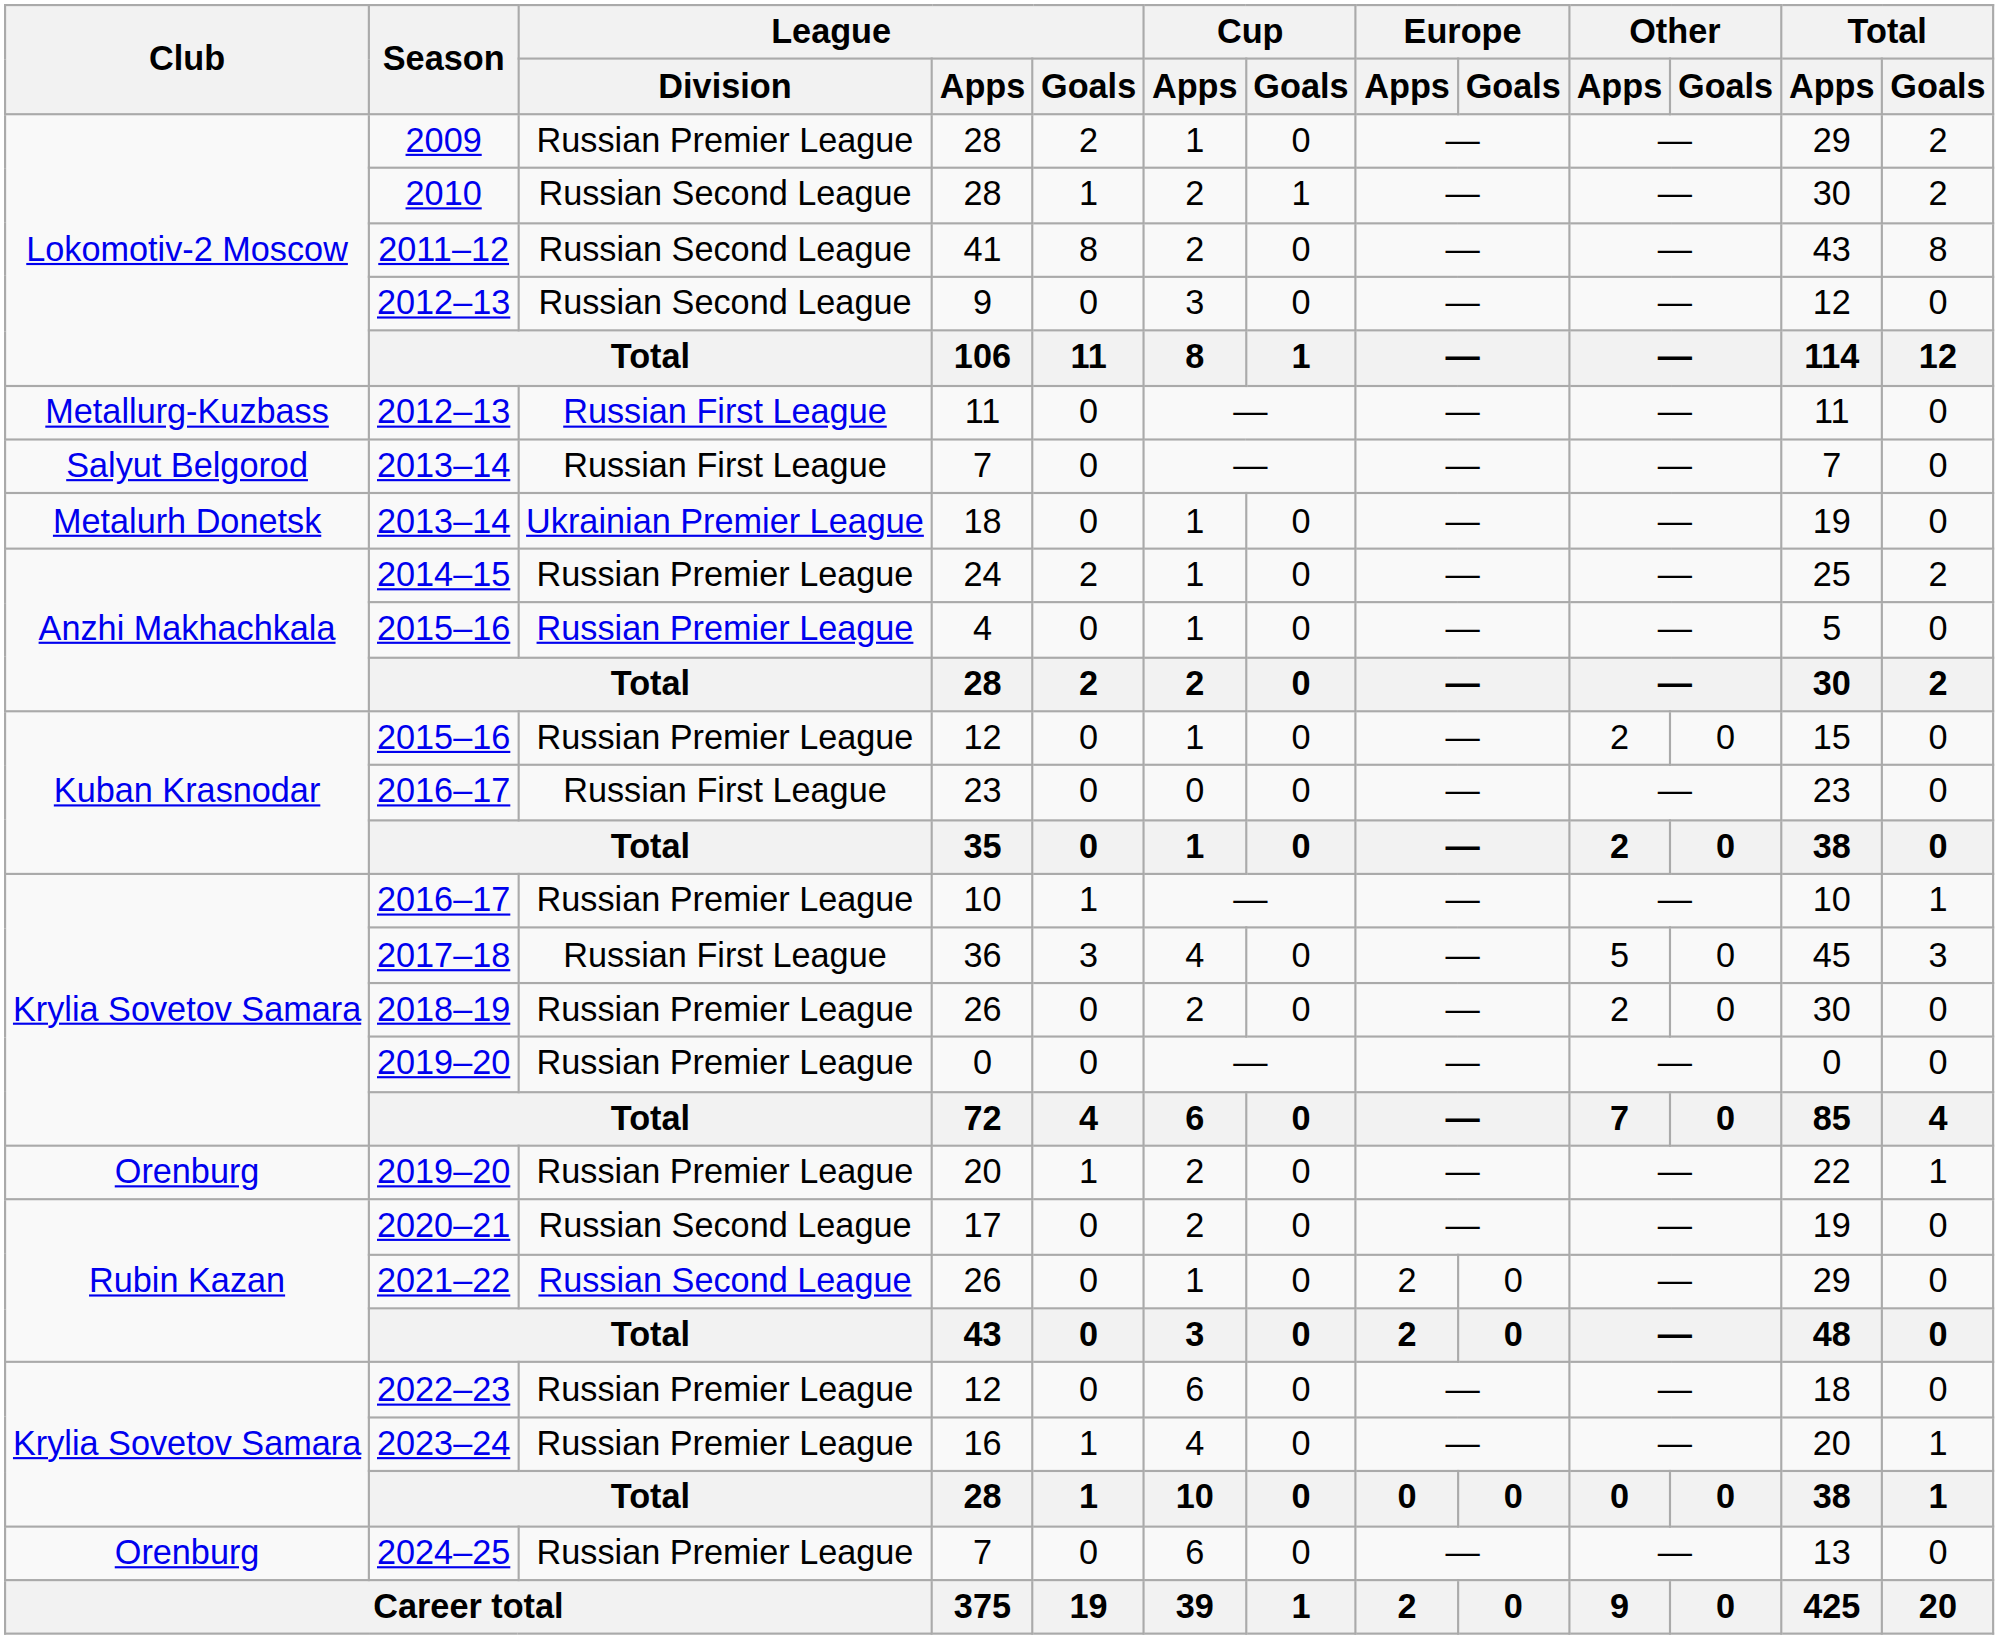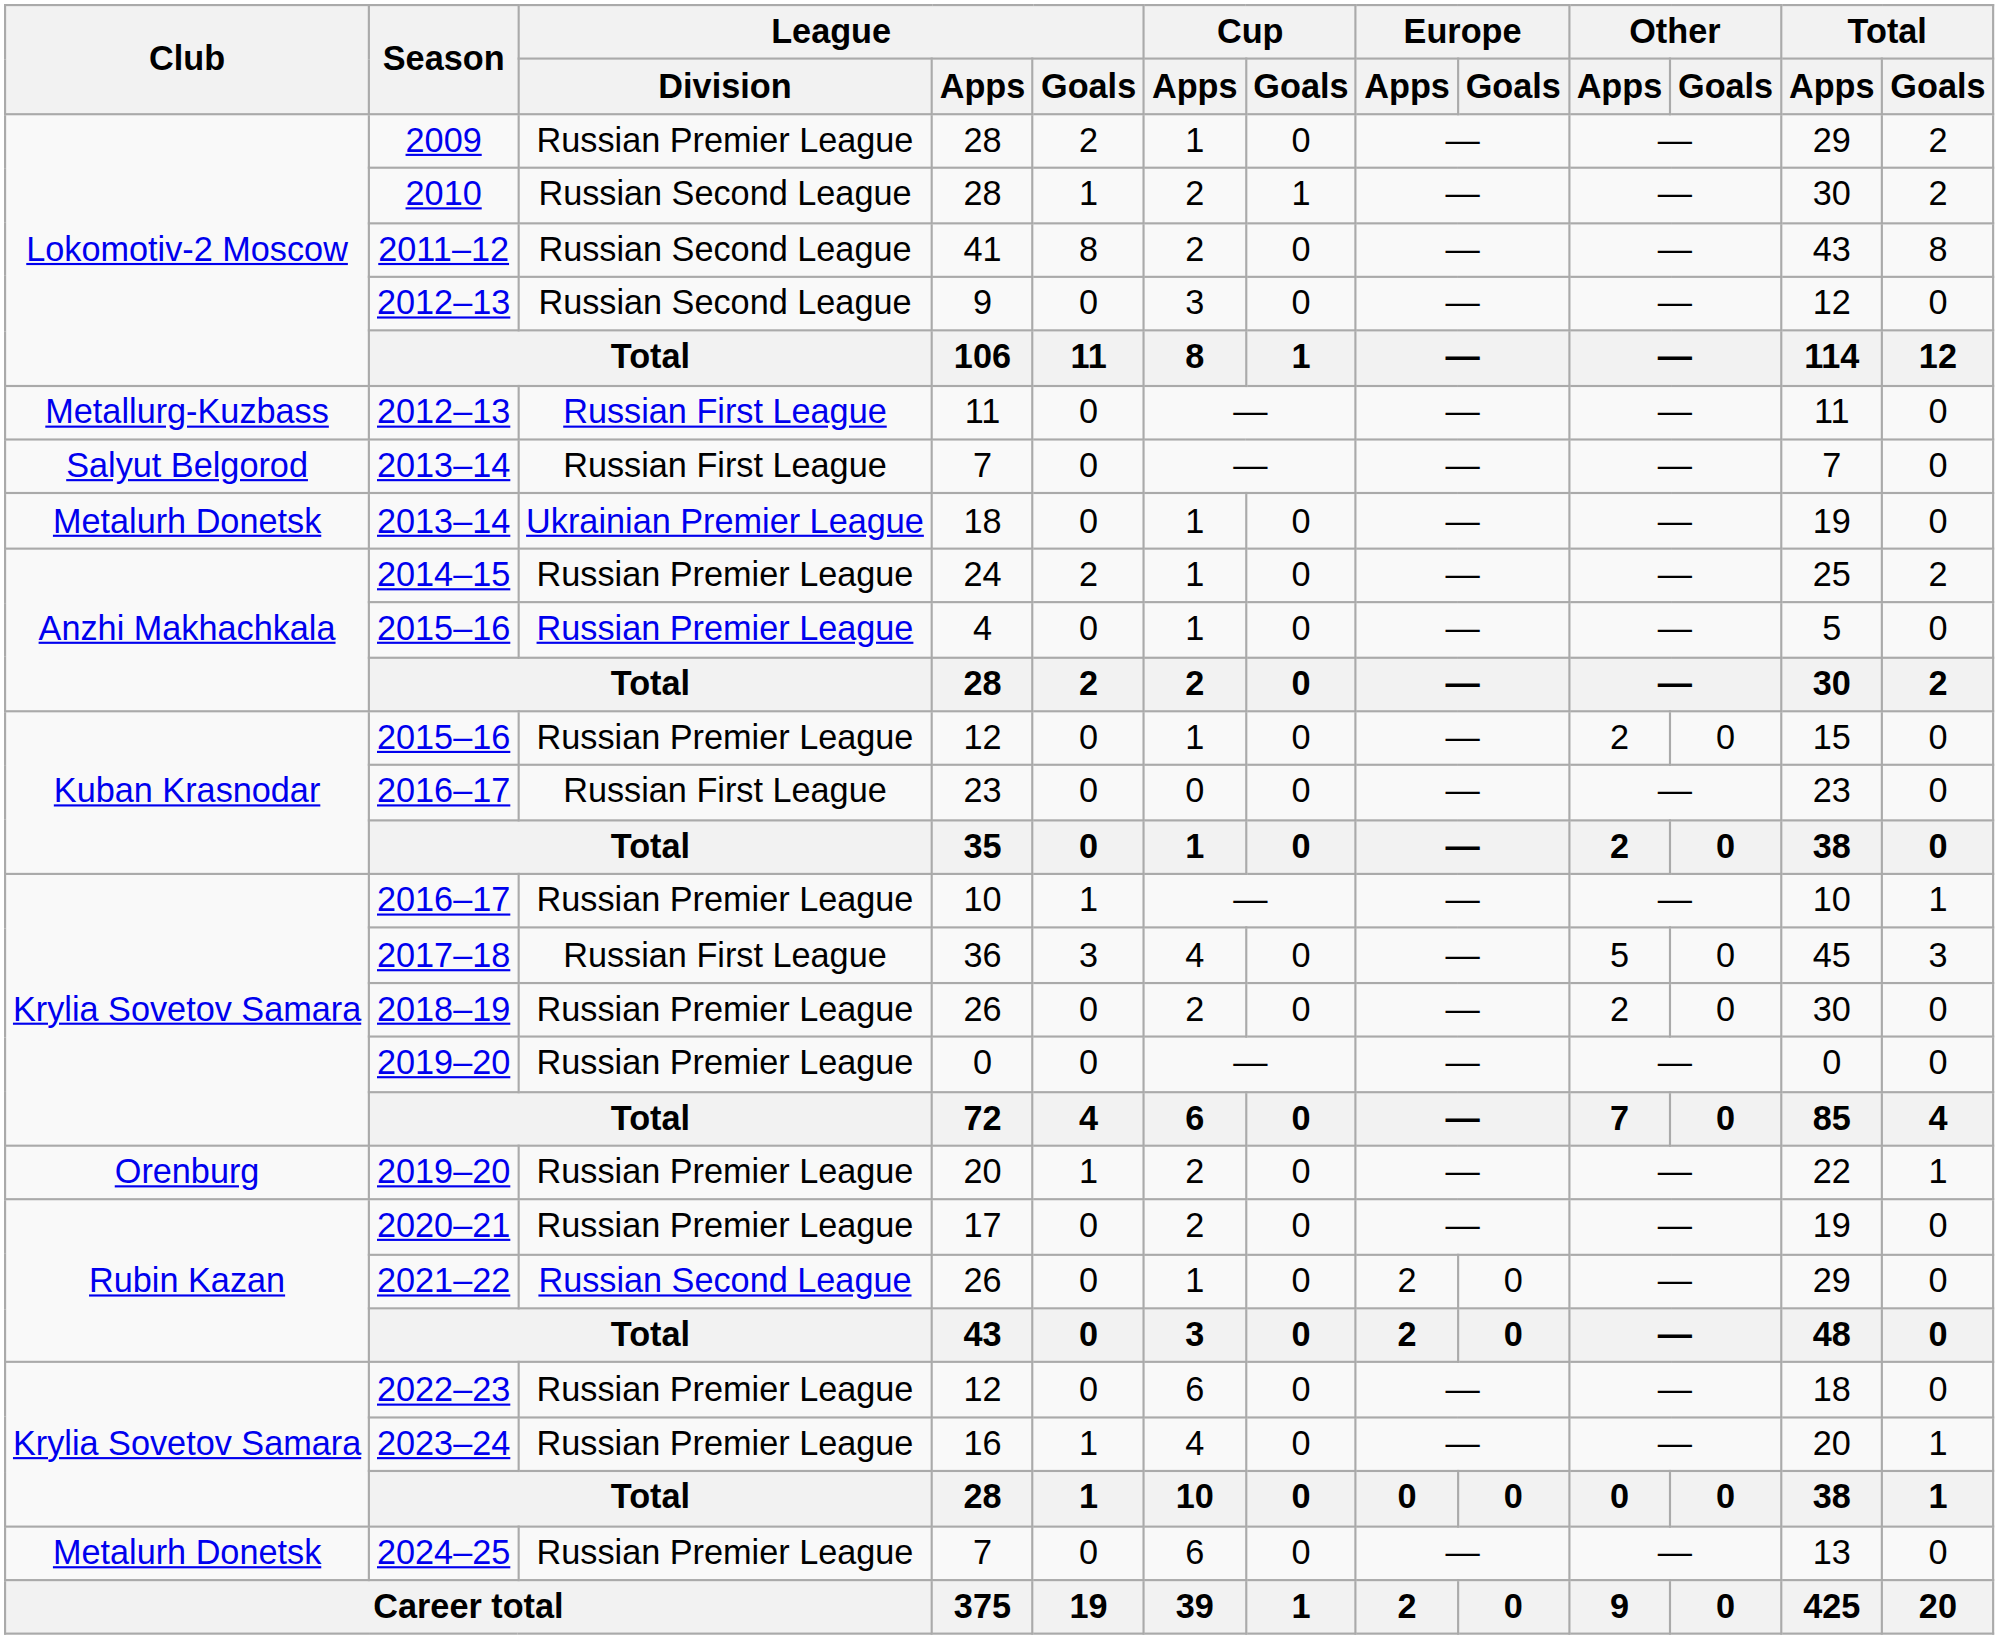17 | League / Division: Russian Second League -> Russian Premier League
2024–25 / 7 | Club: Orenburg -> Metalurh Donetsk
